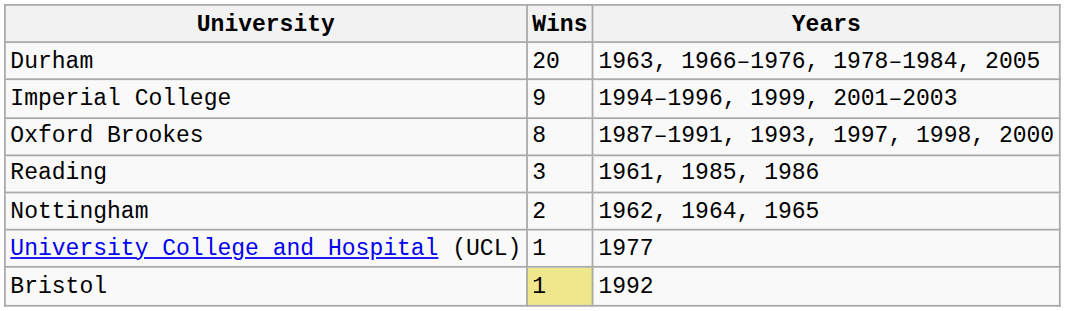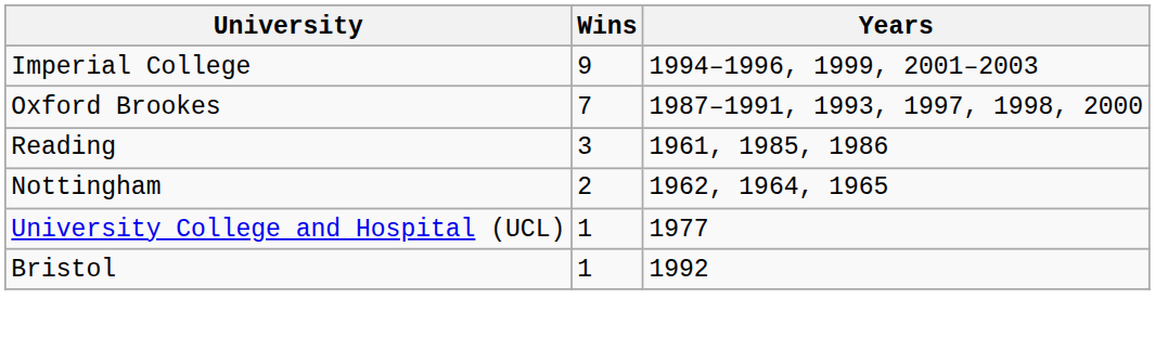- row: Durham | 20 | 1963, 1966–1976, 1978–1984, 2005
Oxford Brookes | Wins: 8 -> 7
Bristol | Wins: khaki background -> no background
